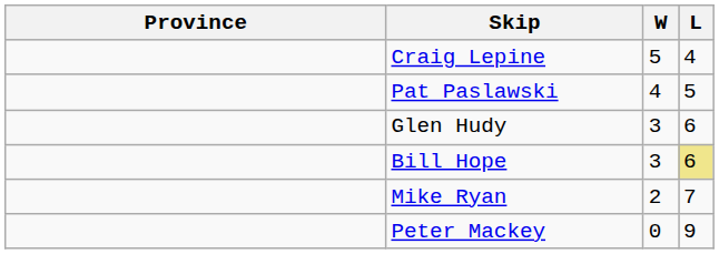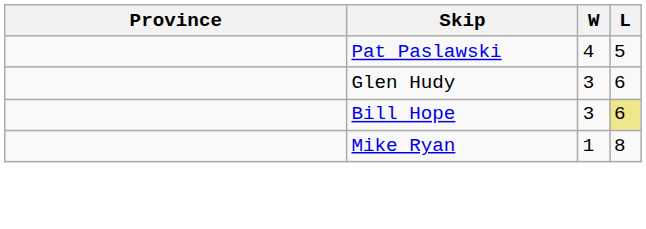- row: Craig Lepine | 5 | 4
Mike Ryan | W: 2 -> 1
Mike Ryan | L: 7 -> 8
- row: Peter Mackey | 0 | 9
